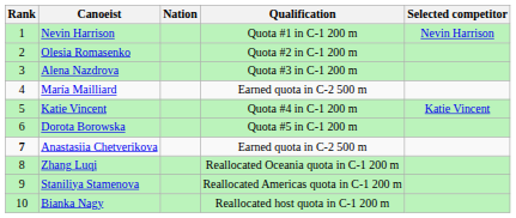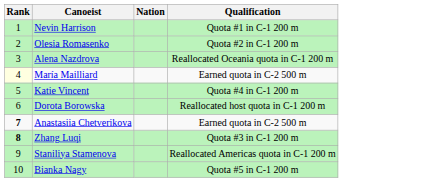- column: Selected competitor | Nevin Harrison | Katie Vincent
Alena Nazdrova | Qualification: Quota #3 in C-1 200 m -> Reallocated Oceania quota in C-1 200 m
María Mailliard | Rank: no background -> lightyellow background
Dorota Borowska | Qualification: Quota #5 in C-1 200 m -> Reallocated host quota in C-1 200 m
Zhang Luqi | Rank: normal -> bold
Zhang Luqi | Qualification: Reallocated Oceania quota in C-1 200 m -> Quota #3 in C-1 200 m
Bianka Nagy | Qualification: Reallocated host quota in C-1 200 m -> Quota #5 in C-1 200 m
